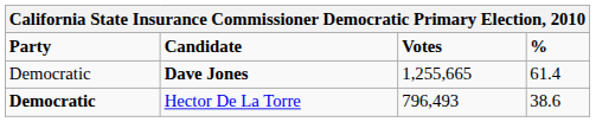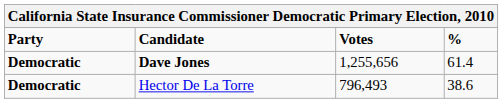Dave Jones | Party: normal -> bold
Dave Jones | Votes: 1,255,665 -> 1,255,656
